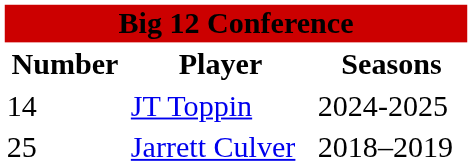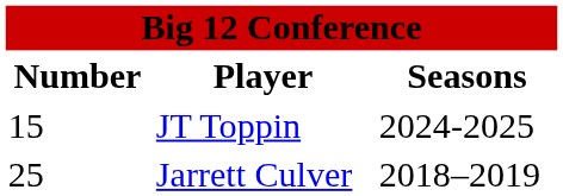JT Toppin | Number: 14 -> 15
